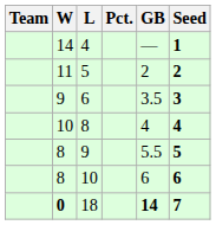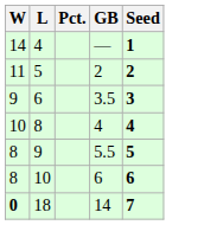- column: Team
18 | GB: bold -> normal
